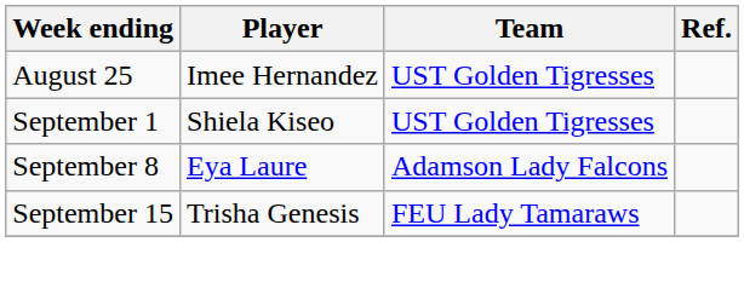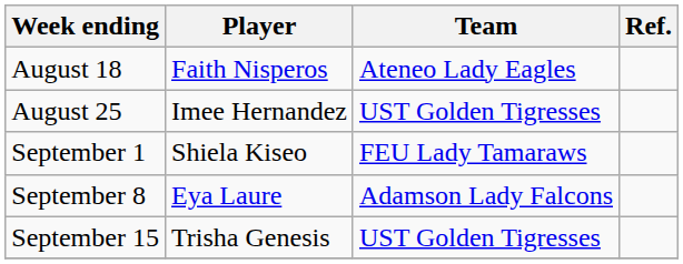+ row: August 18 | Faith Nisperos | Ateneo Lady Eagles
September 1 | Team: UST Golden Tigresses -> FEU Lady Tamaraws
September 15 | Team: FEU Lady Tamaraws -> UST Golden Tigresses
